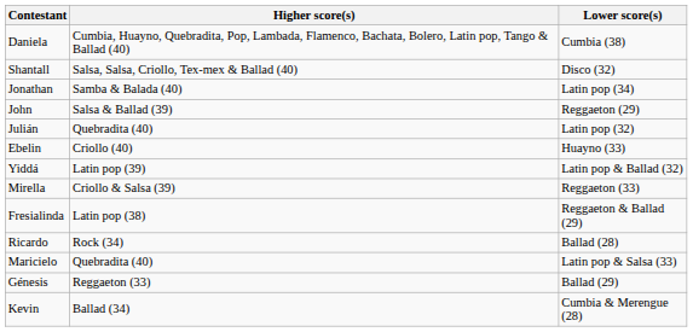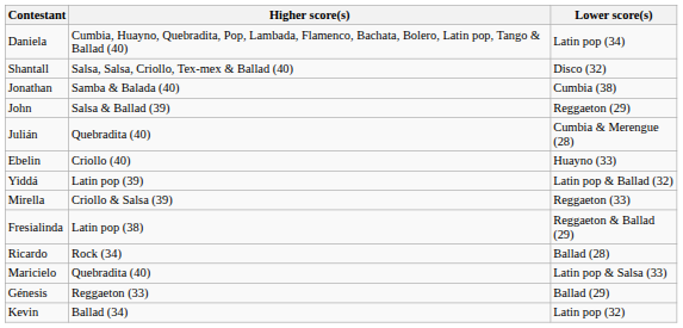Daniela | Lower score(s): Cumbia (38) -> Latin pop (34)
Jonathan | Lower score(s): Latin pop (34) -> Cumbia (38)
Julián | Lower score(s): Latin pop (32) -> Cumbia & Merengue (28)
Kevin | Lower score(s): Cumbia & Merengue (28) -> Latin pop (32)
